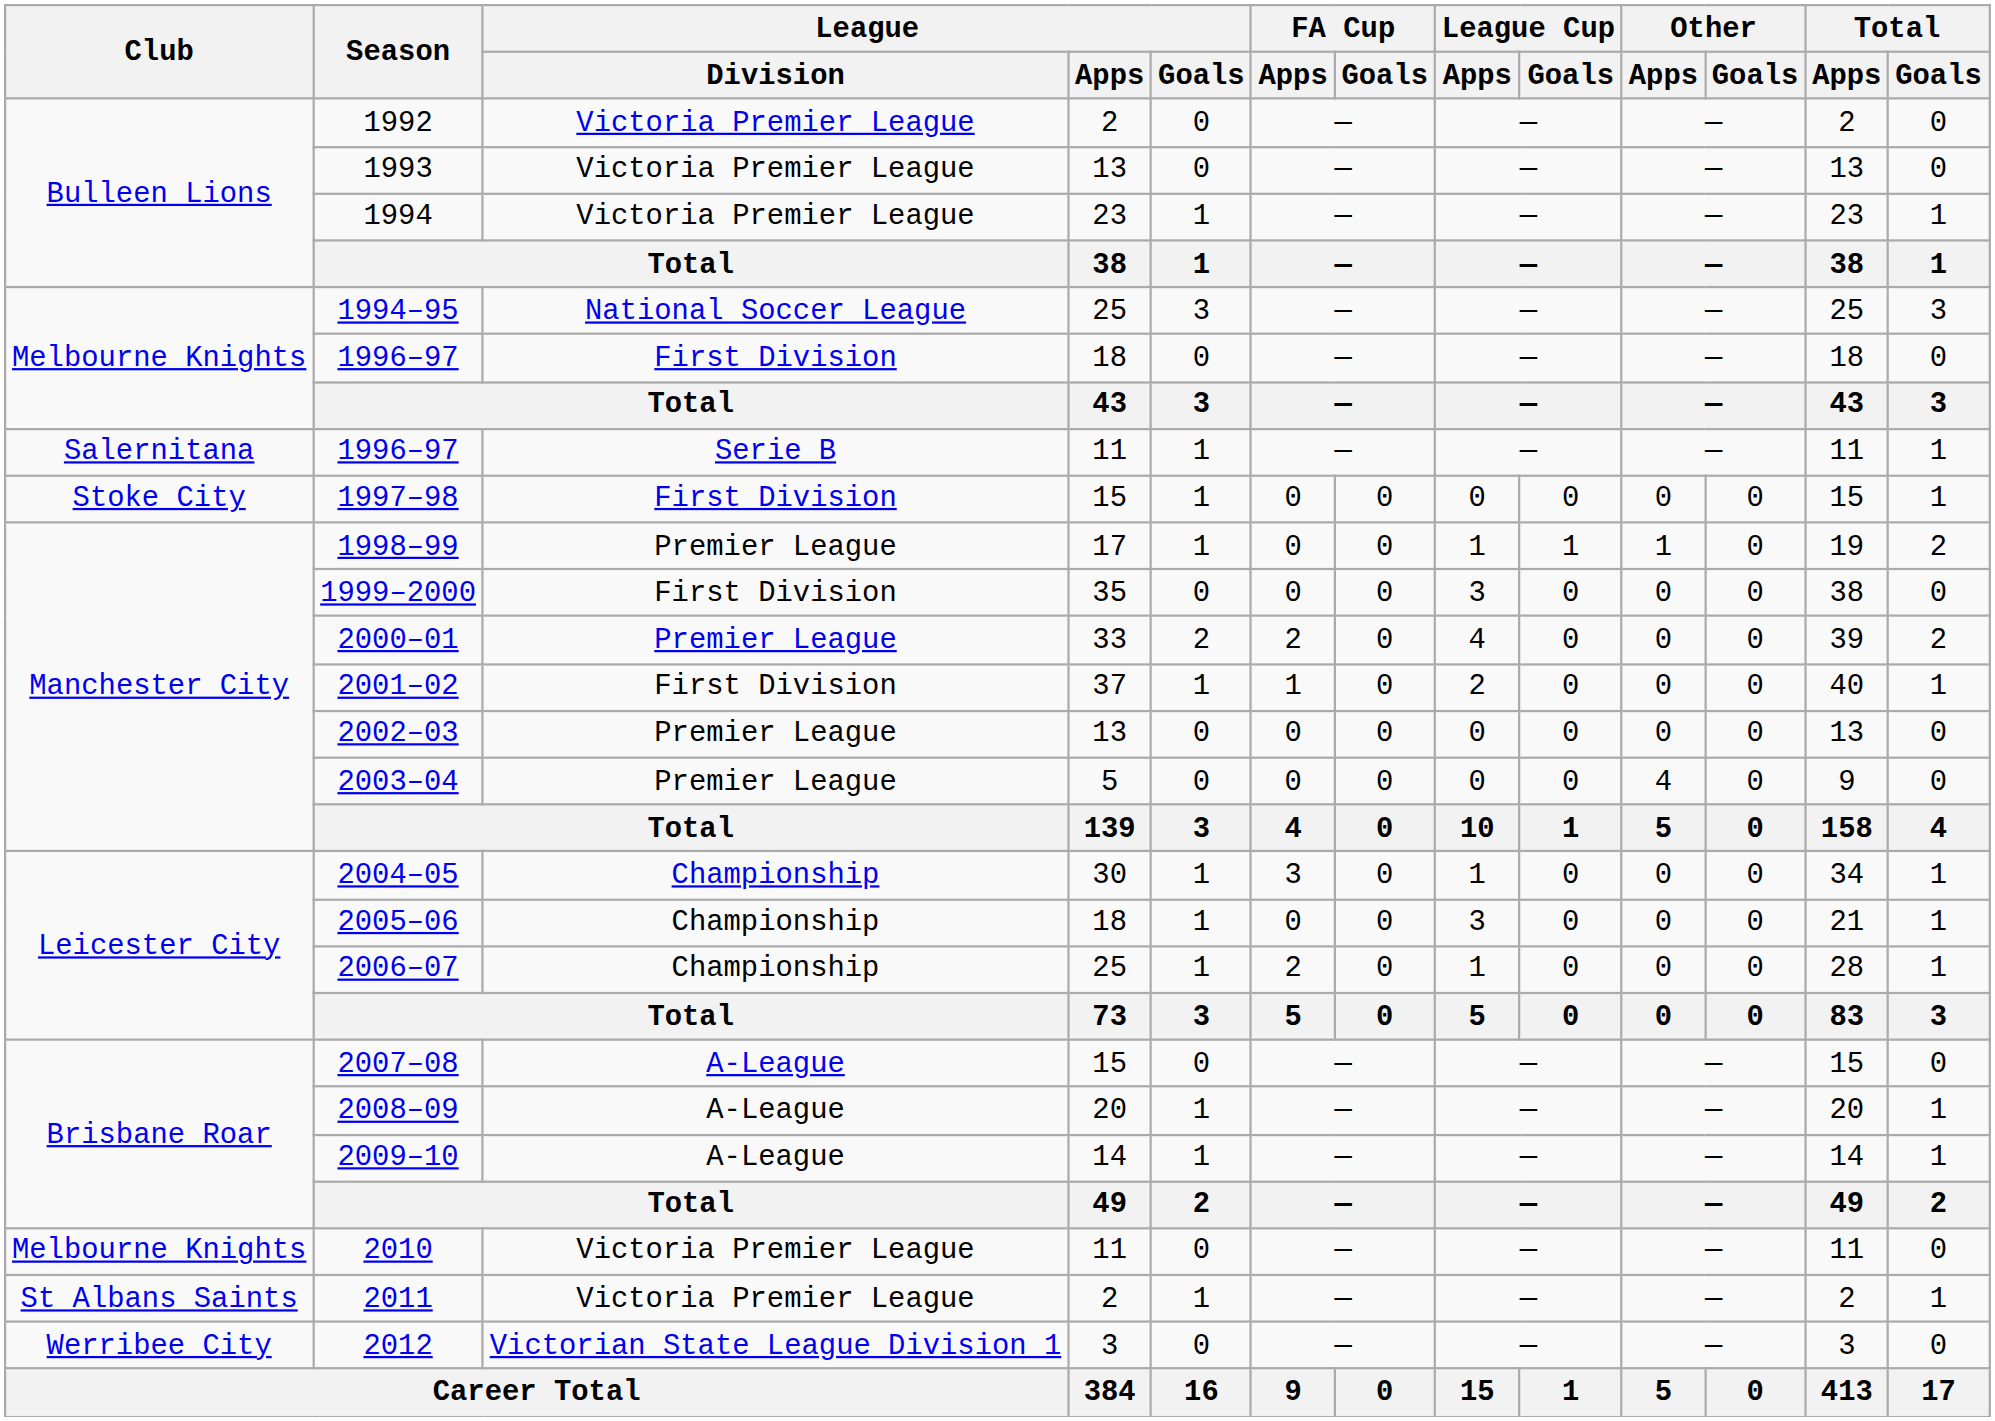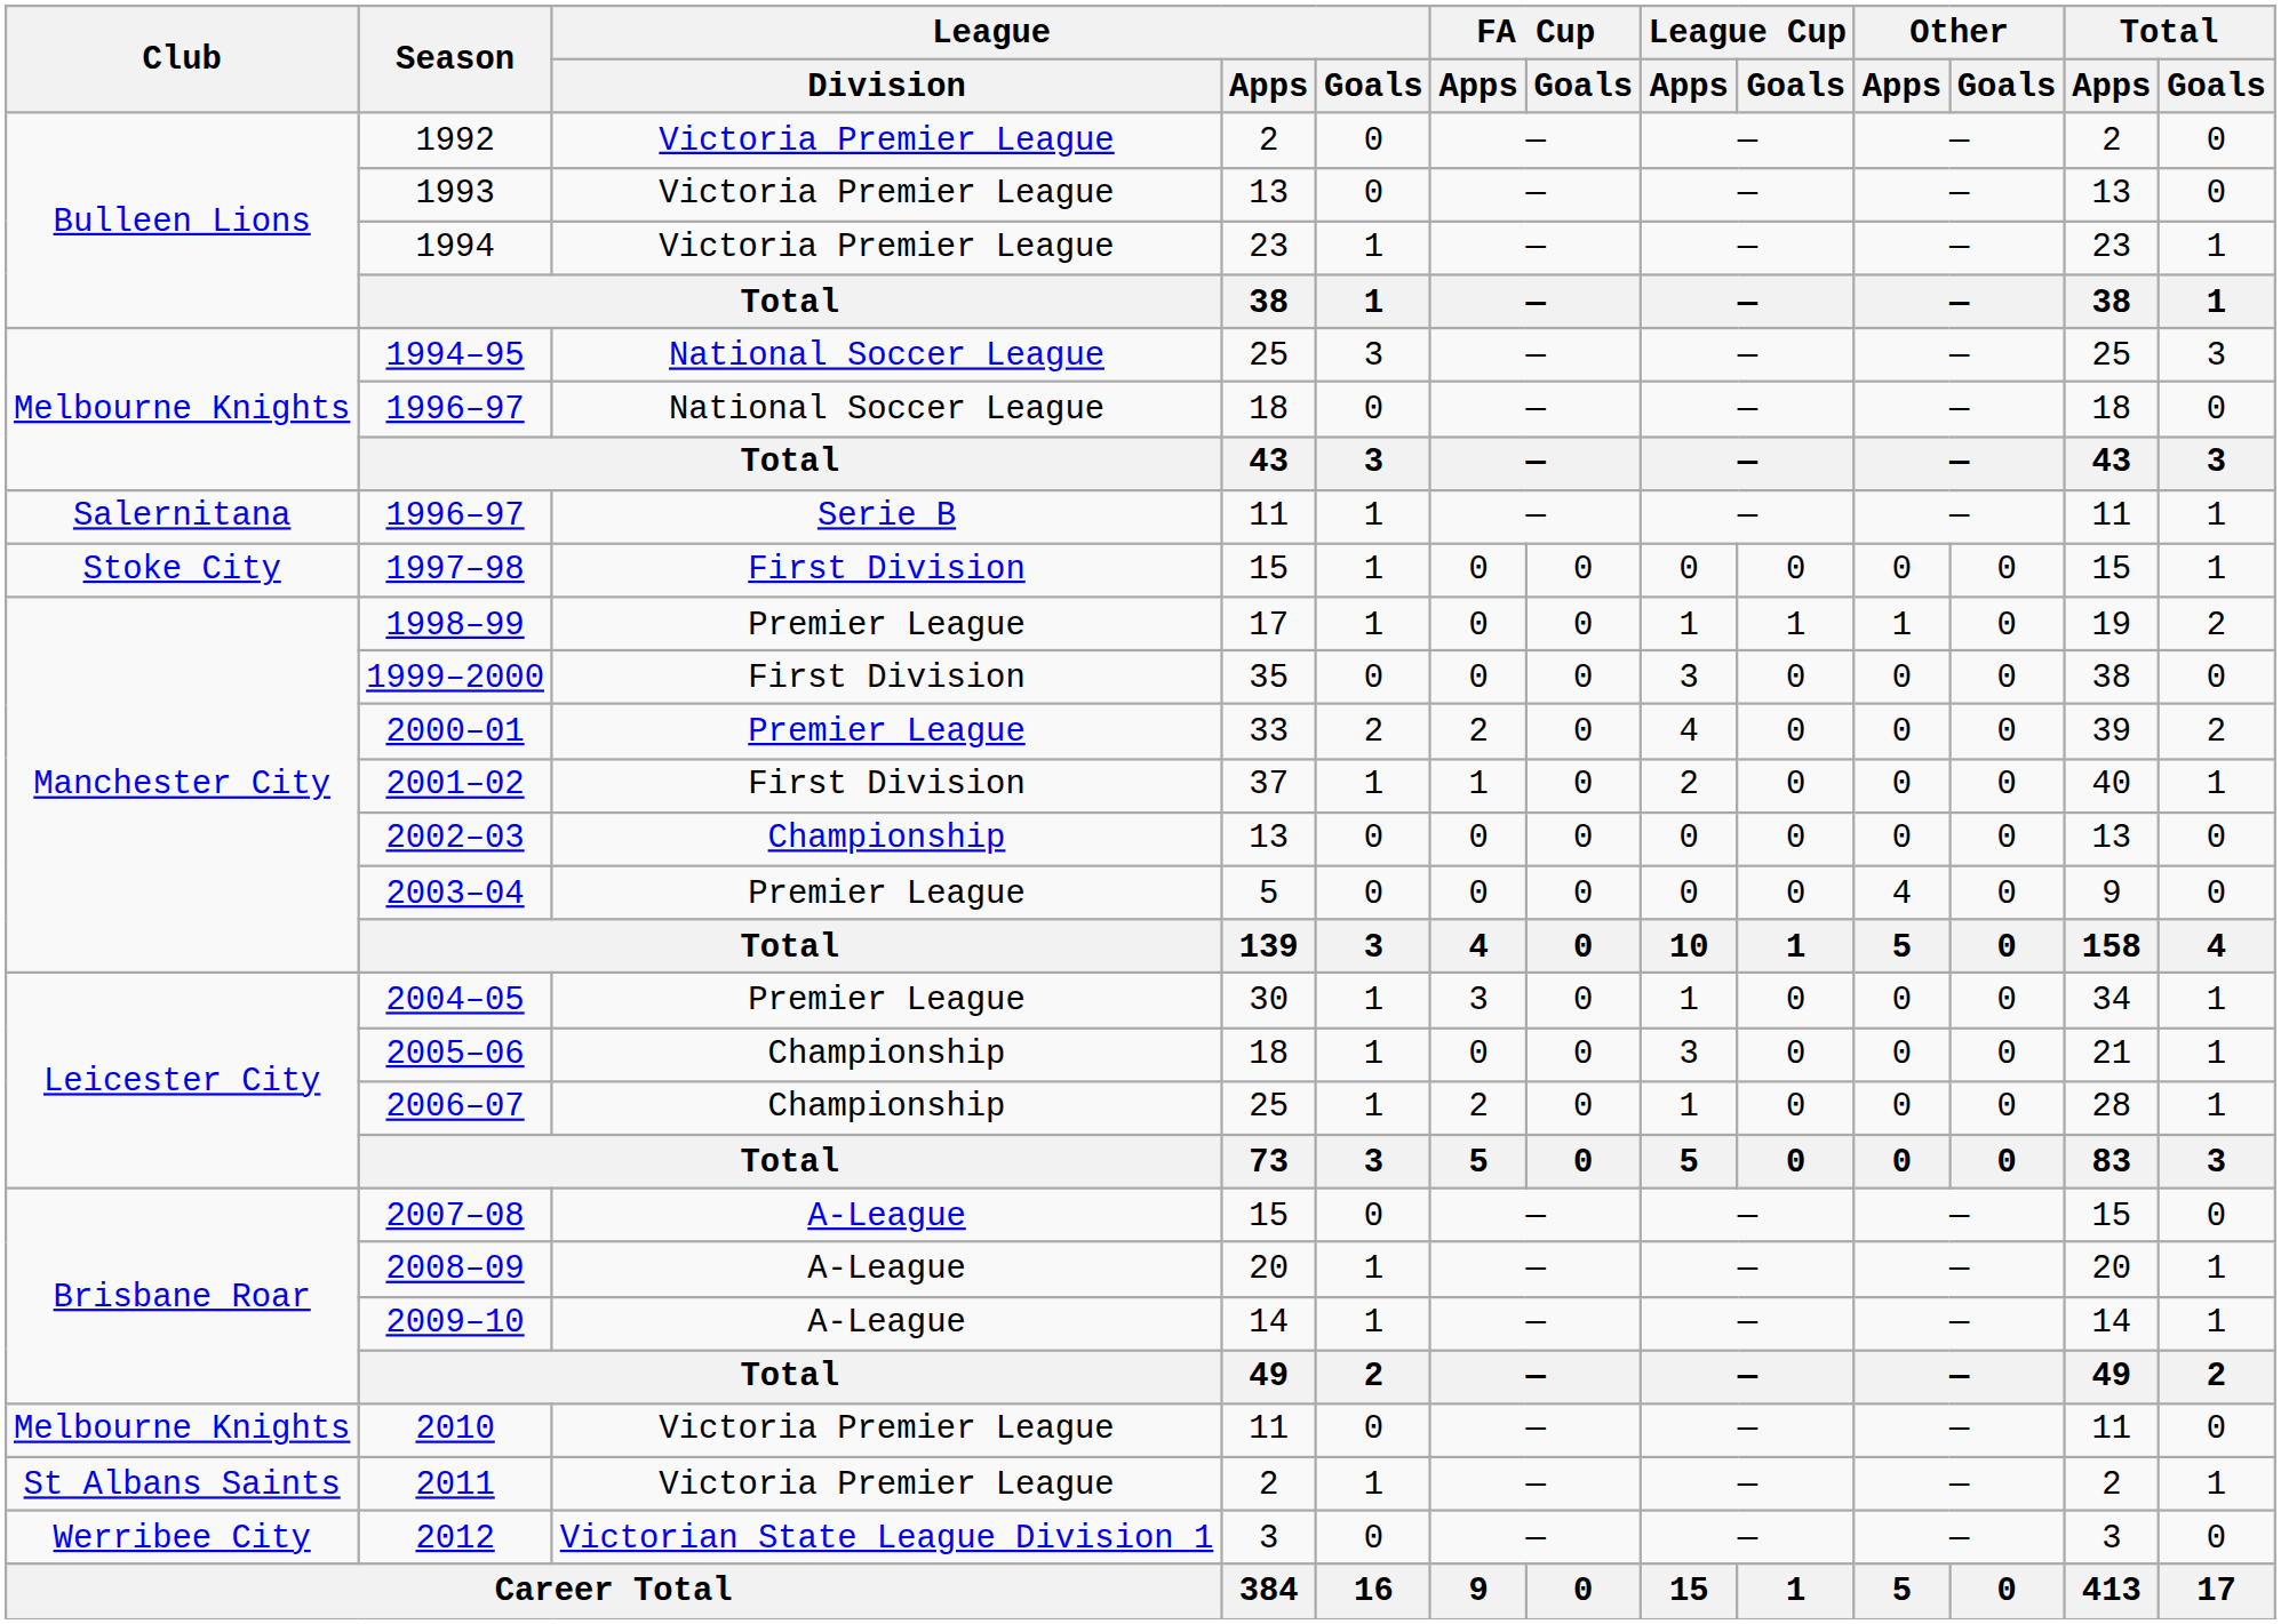1996–97 / 18 | League / Division: First Division -> National Soccer League
2002–03 | League / Division: Premier League -> Championship
2004–05 | League / Division: Championship -> Premier League
